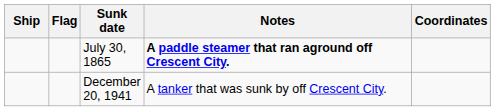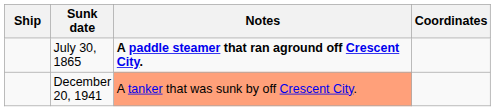- column: Flag
December 20, 1941 | Notes: no background -> lightsalmon background
